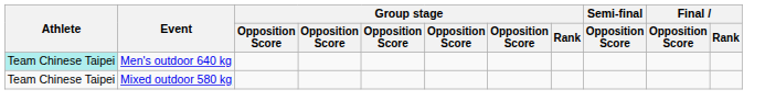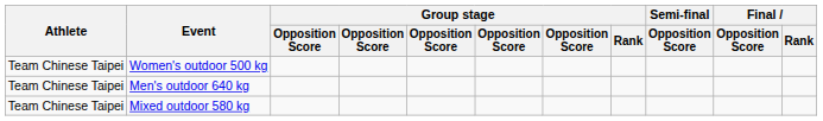+ row: Team Chinese Taipei | Women's outdoor 500 kg
Men's outdoor 640 kg | Athlete: paleturquoise background -> no background
